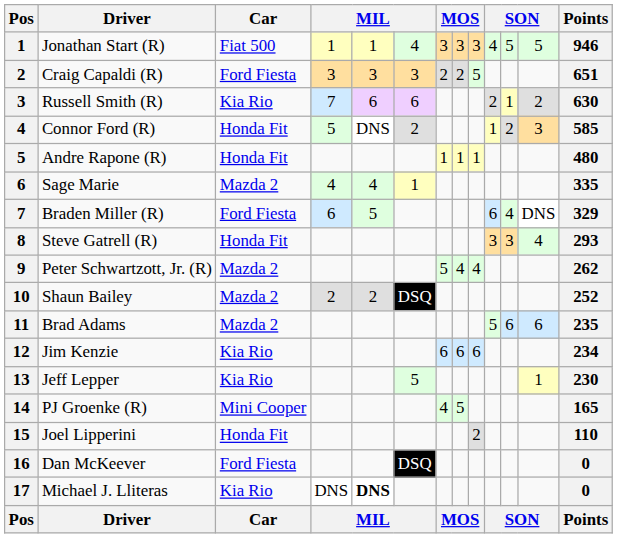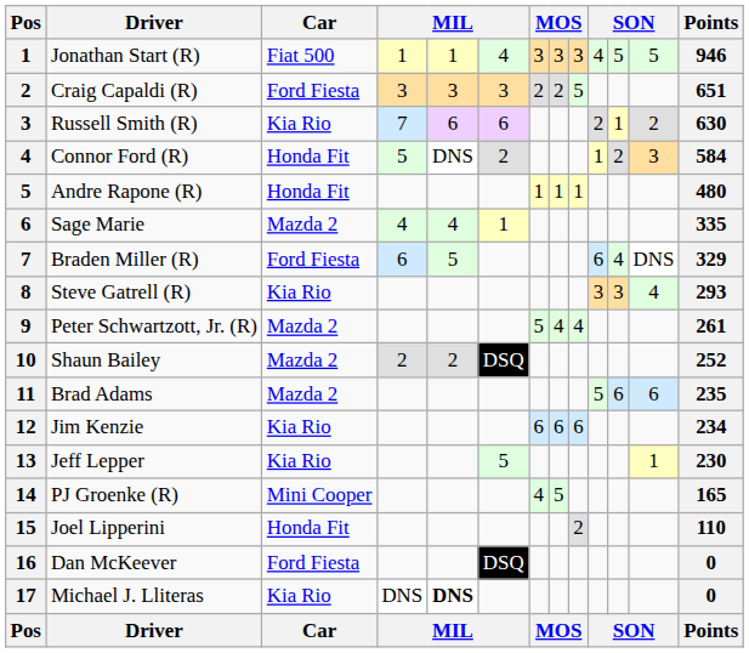Connor Ford (R) | Points: 585 -> 584
Steve Gatrell (R) | Car: Honda Fit -> Kia Rio
Peter Schwartzott, Jr. (R) | Points: 262 -> 261
